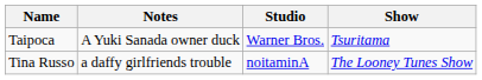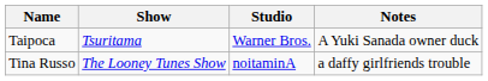columns swapped: Show <-> Notes
